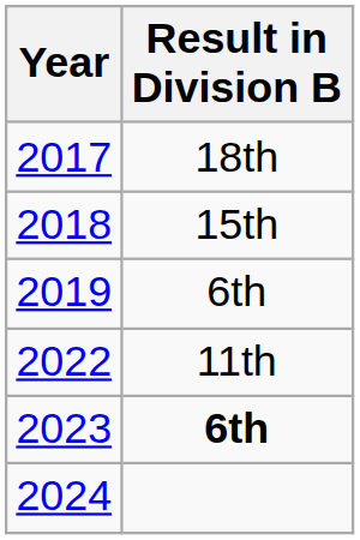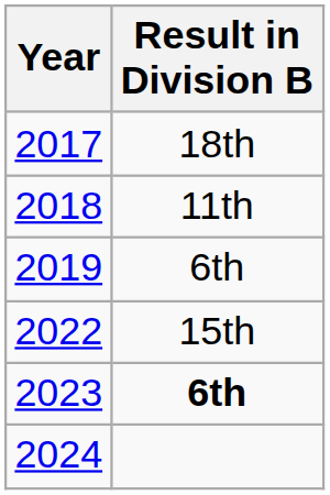2018 | Result in Division B: 15th -> 11th
2022 | Result in Division B: 11th -> 15th
